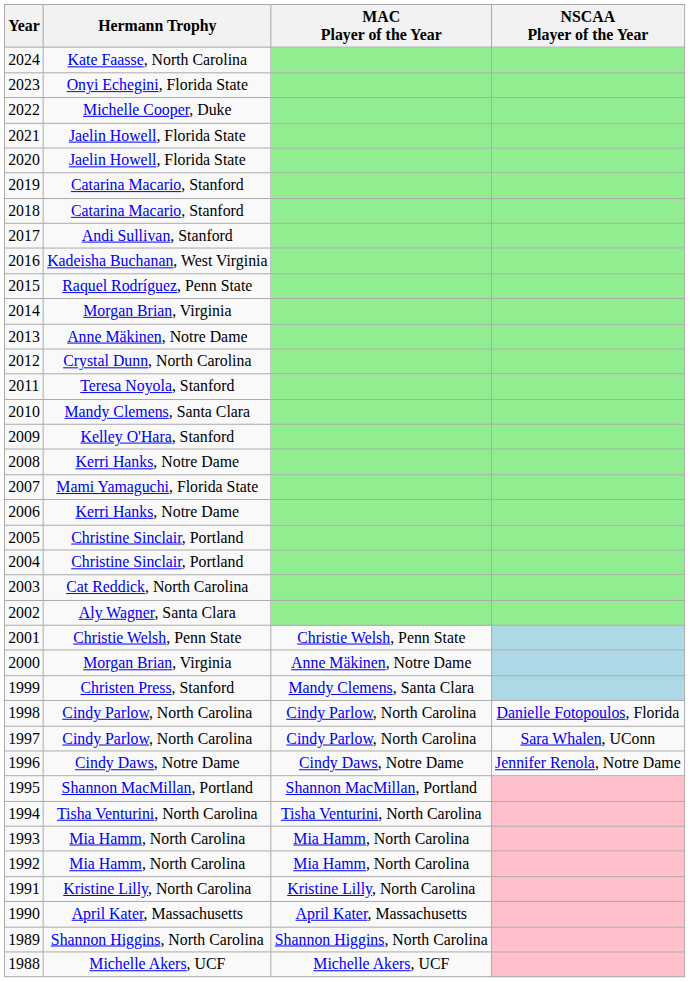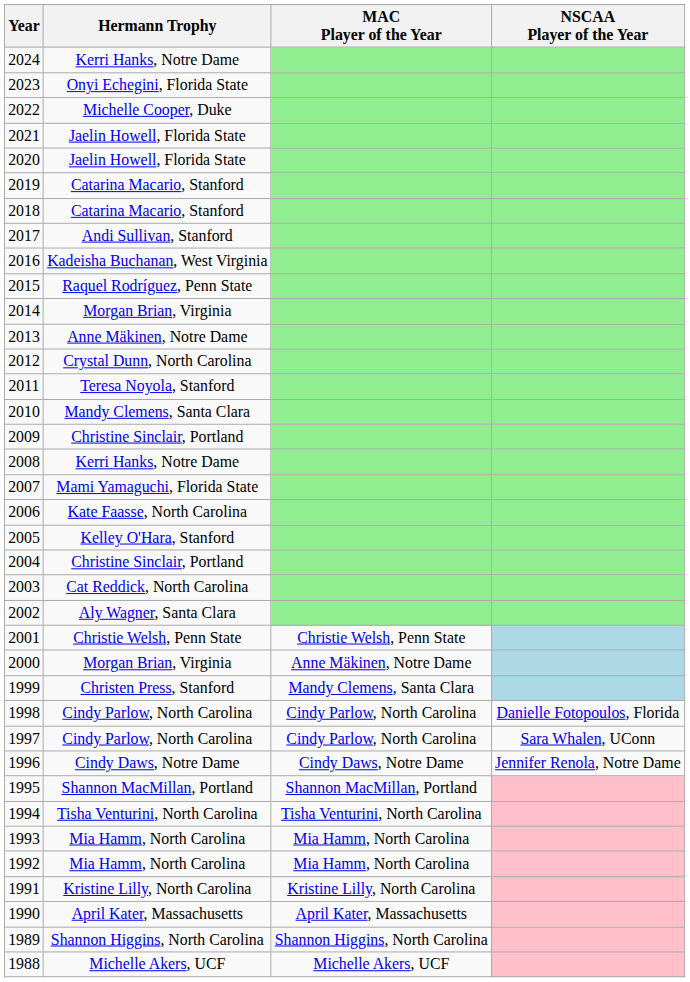2024 | Hermann Trophy: Kate Faasse, North Carolina -> Kerri Hanks, Notre Dame
2009 | Hermann Trophy: Kelley O'Hara, Stanford -> Christine Sinclair, Portland
2006 | Hermann Trophy: Kerri Hanks, Notre Dame -> Kate Faasse, North Carolina
2005 | Hermann Trophy: Christine Sinclair, Portland -> Kelley O'Hara, Stanford
